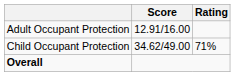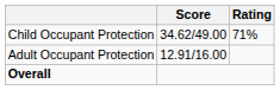rows swapped: Adult Occupant Protection <-> Child Occupant Protection
